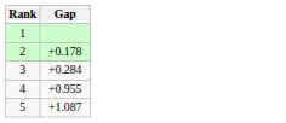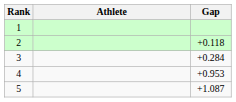+ column: Athlete
2 | Gap: +0.178 -> +0.118
4 | Gap: +0.955 -> +0.953
